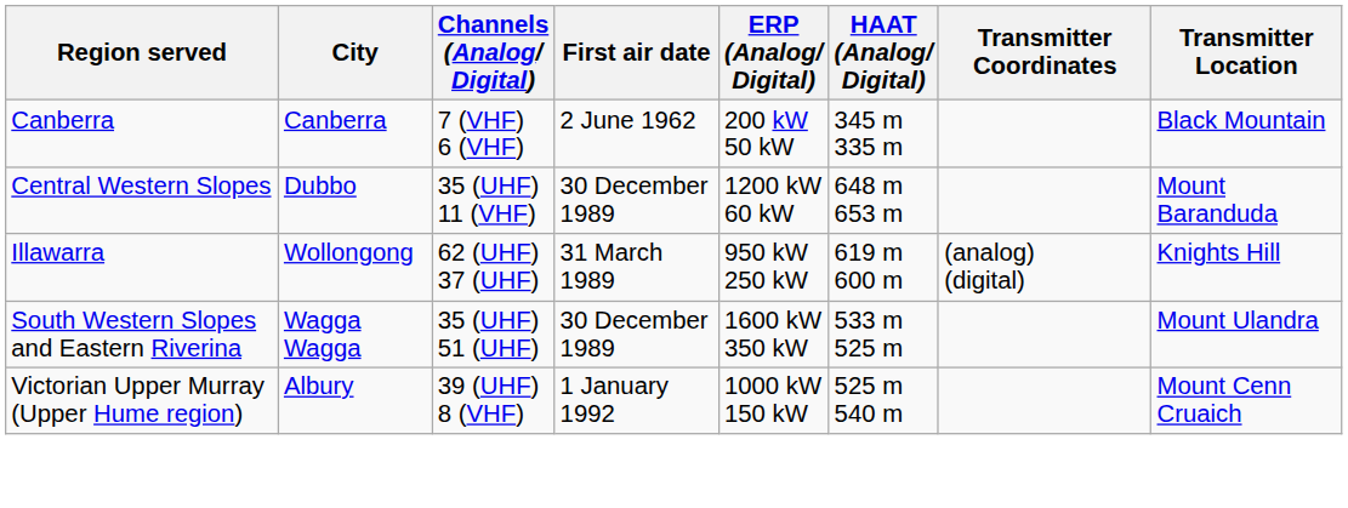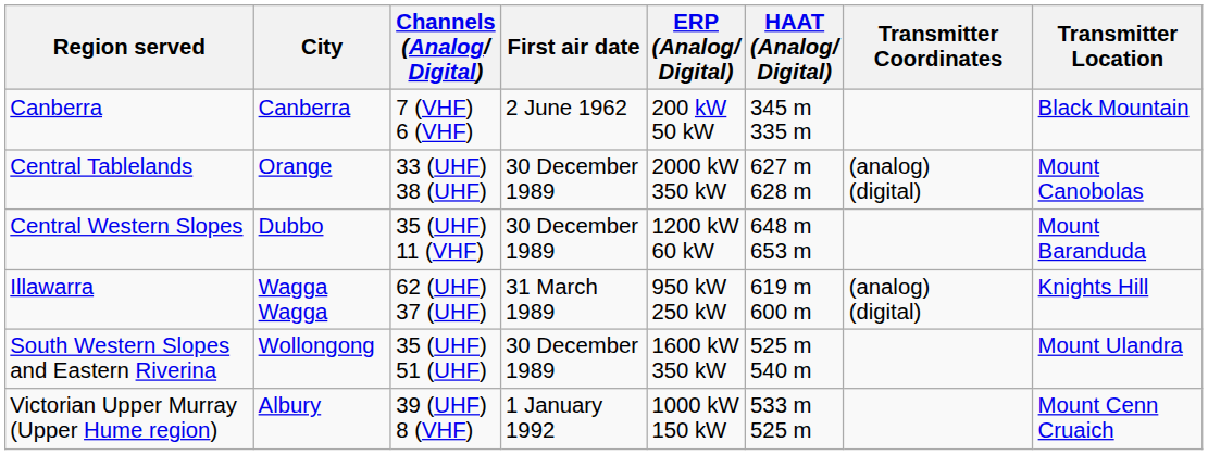+ row: Central Tablelands | Orange | 33 (UHF) 38 (UHF) | 30 December 1989 | 2000 kW 350 kW | 627 m 628 m | (analog) (digital) | Mount Canobolas
Illawarra | City: Wollongong -> Wagga Wagga
South Western Slopes and Eastern Riverina | City: Wagga Wagga -> Wollongong
South Western Slopes and Eastern Riverina | HAAT (Analog/ Digital): 533 m 525 m -> 525 m 540 m
Victorian Upper Murray (Upper Hume region) | HAAT (Analog/ Digital): 525 m 540 m -> 533 m 525 m
